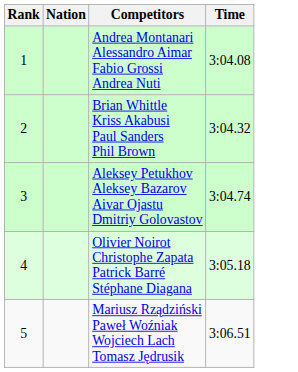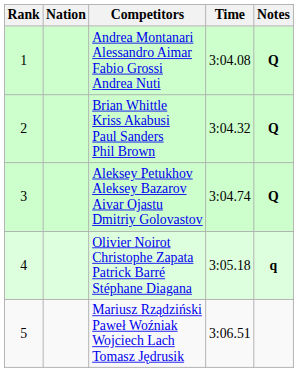+ column: Notes | Q | Q | Q | q
